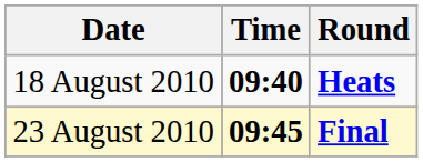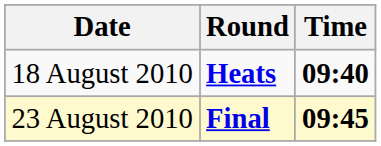columns swapped: Time <-> Round
